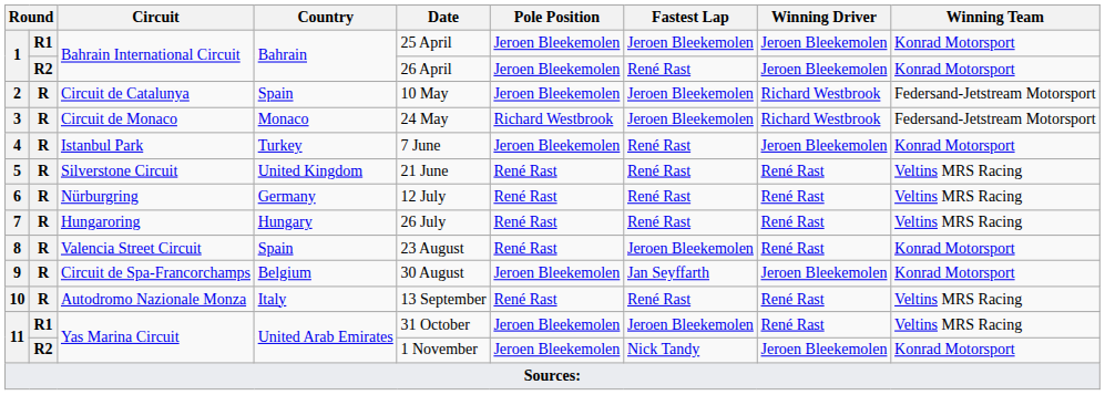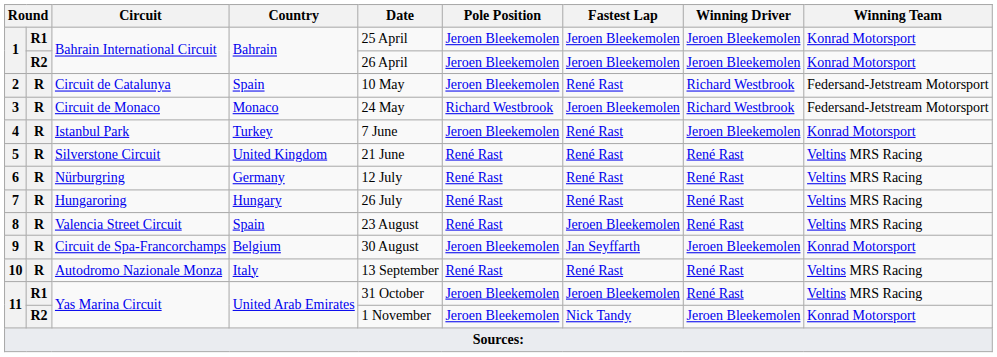1 / R2 | Fastest Lap: René Rast -> Jeroen Bleekemolen
2 | Fastest Lap: Jeroen Bleekemolen -> René Rast
8 | Winning Team: Konrad Motorsport -> Veltins MRS Racing
